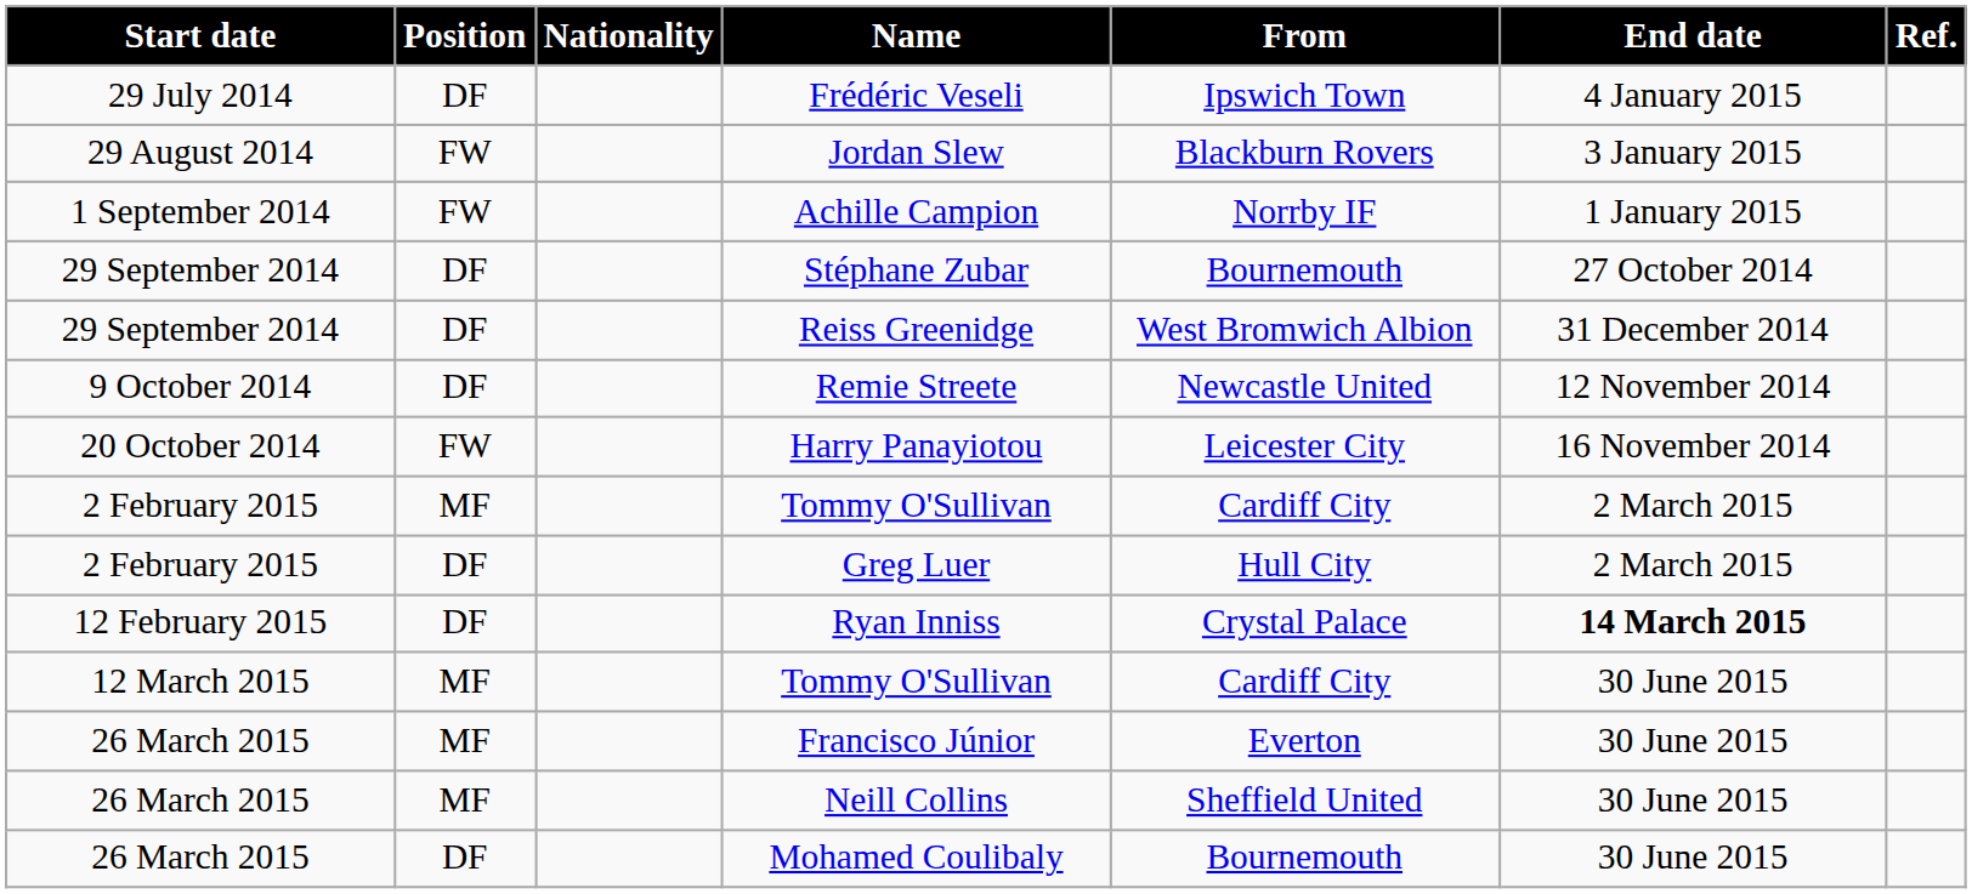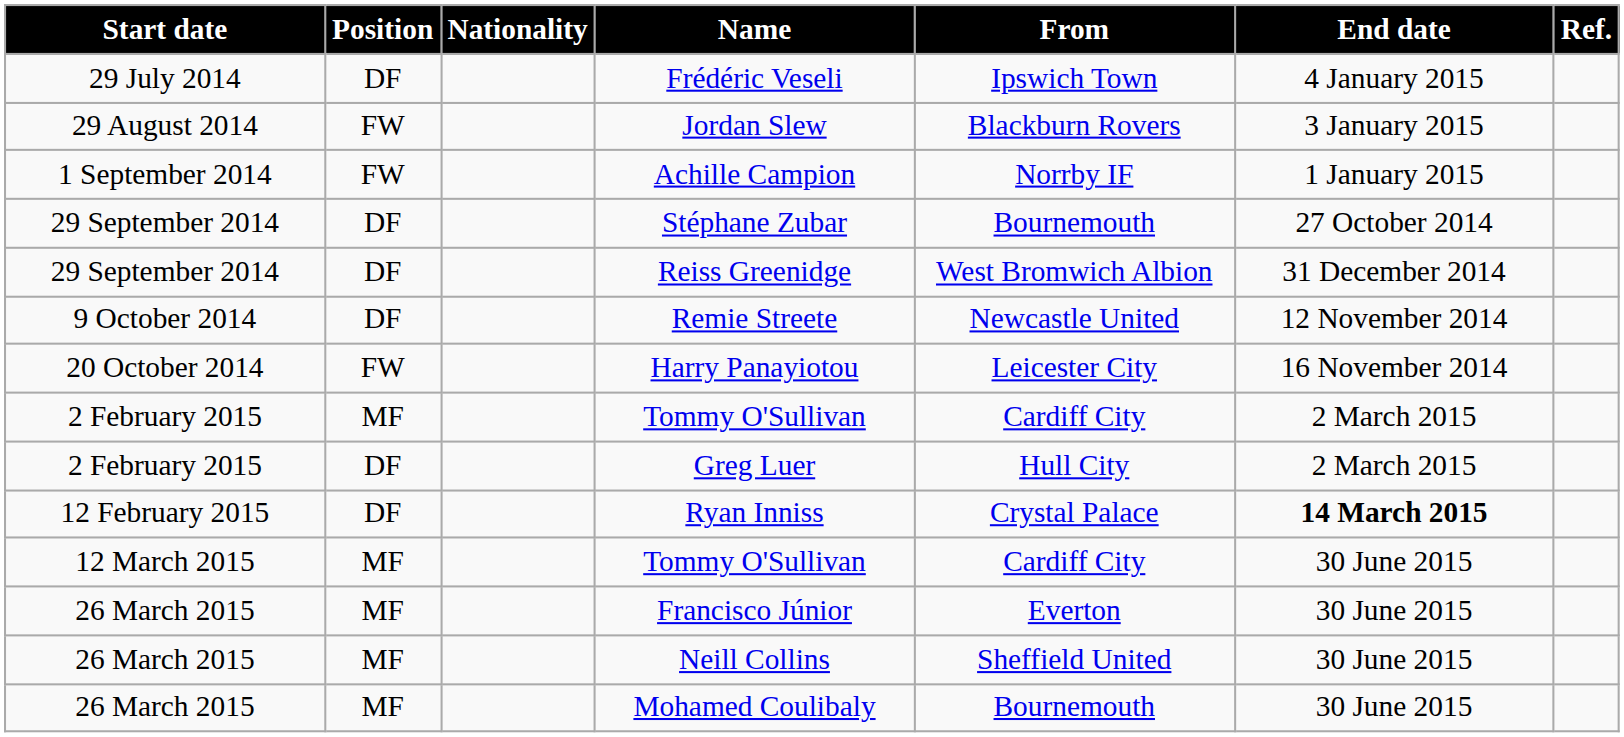Mohamed Coulibaly | Position: DF -> MF
